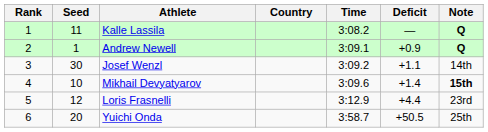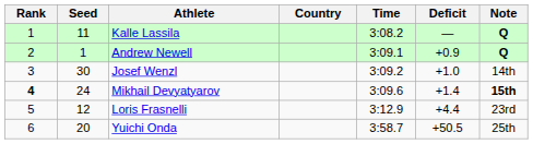Josef Wenzl | Deficit: +1.1 -> +1.0
Mikhail Devyatyarov | Rank: normal -> bold
Mikhail Devyatyarov | Seed: 10 -> 24
